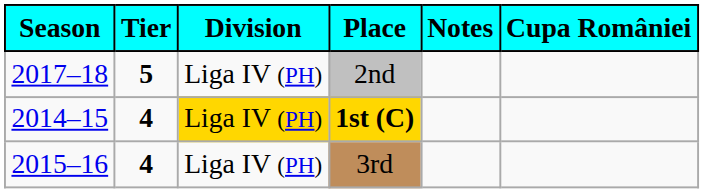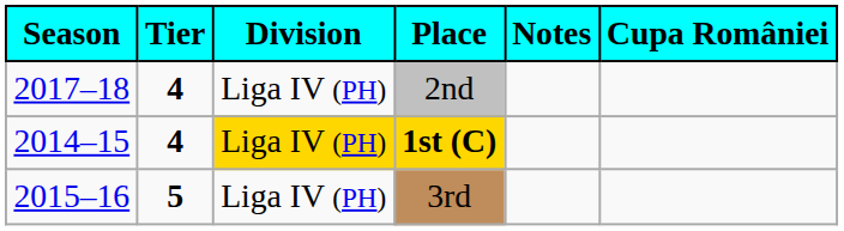2nd | Tier: 5 -> 4
3rd | Tier: 4 -> 5
